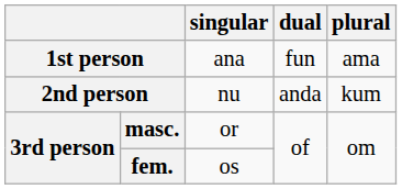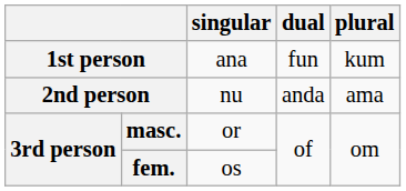1st person | plural: ama -> kum
2nd person | plural: kum -> ama
